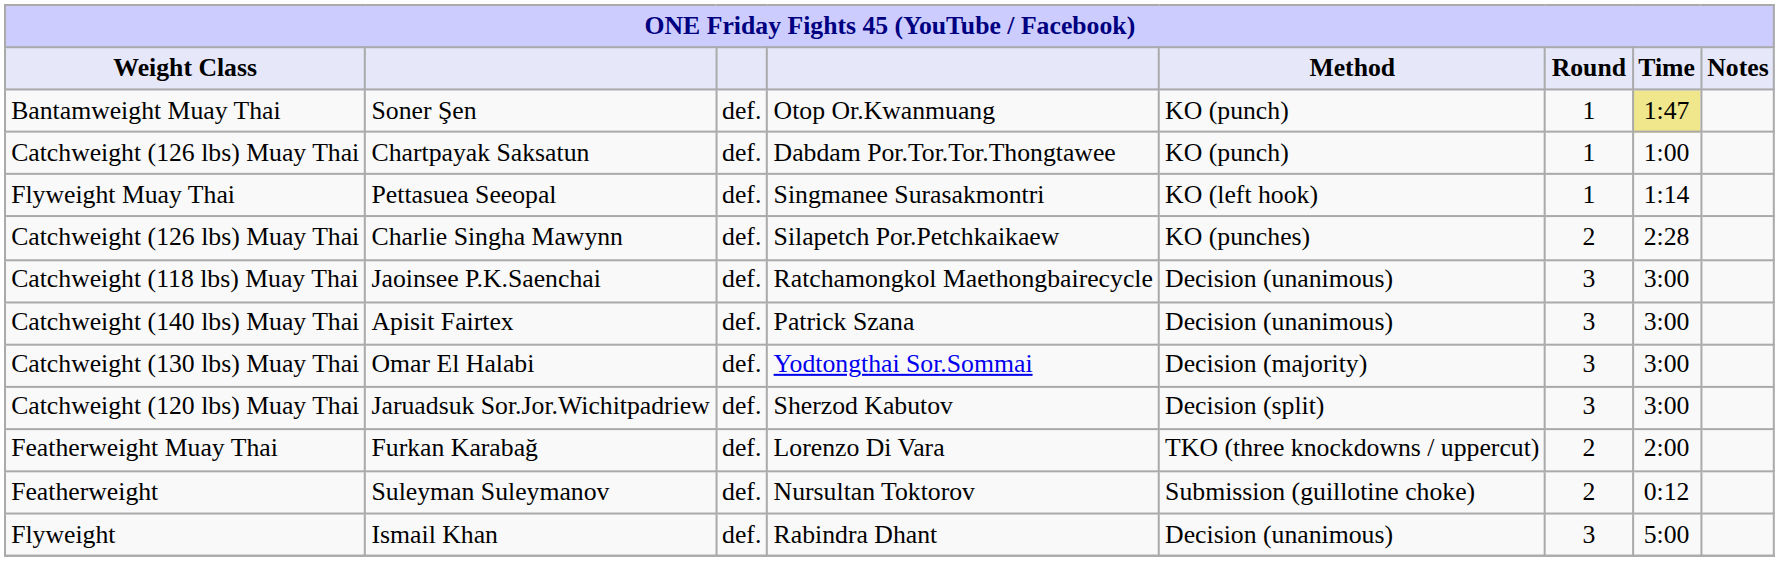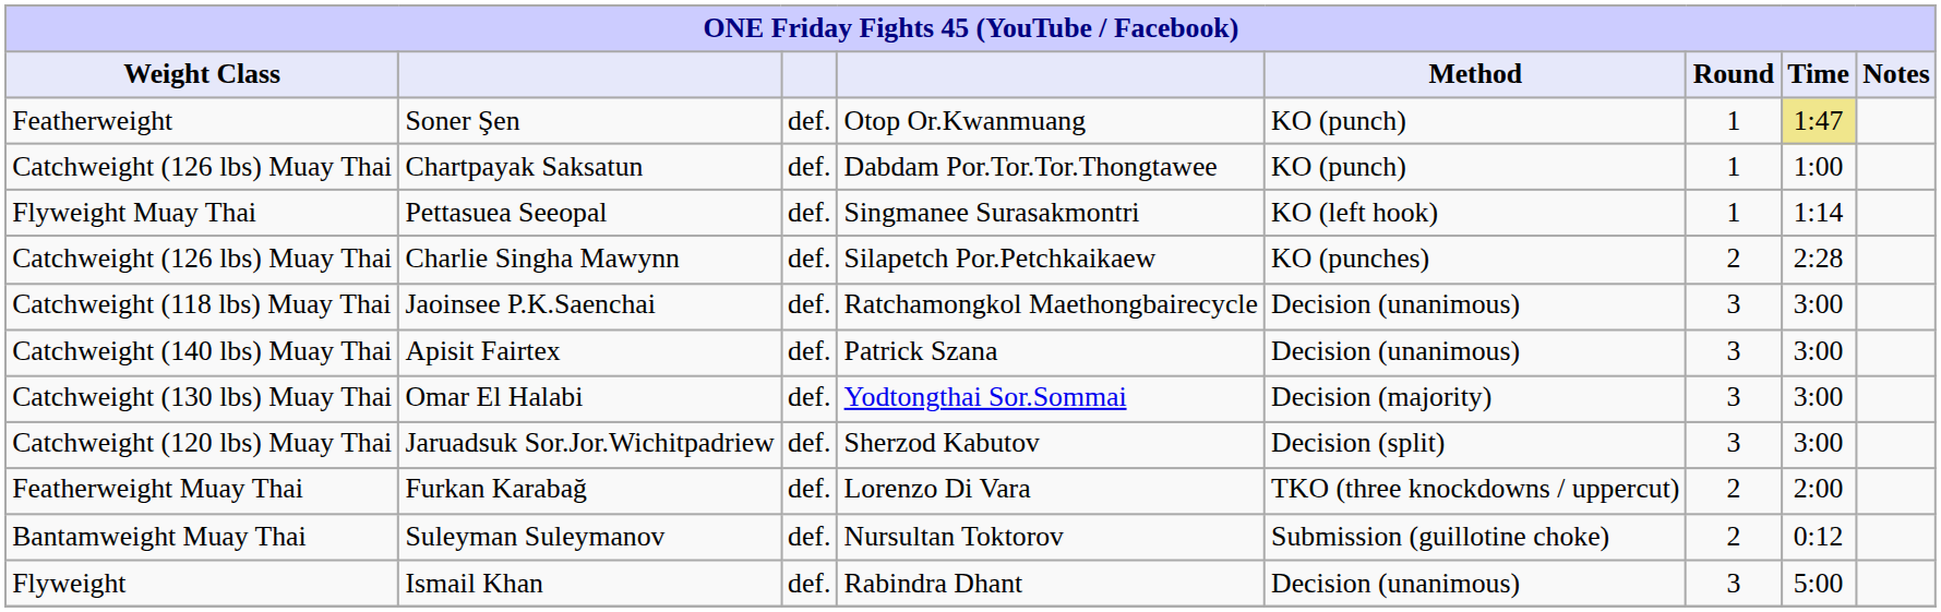Soner Şen | Weight Class: Bantamweight Muay Thai -> Featherweight
Suleyman Suleymanov | Weight Class: Featherweight -> Bantamweight Muay Thai
